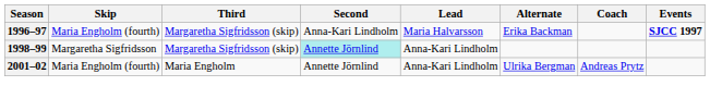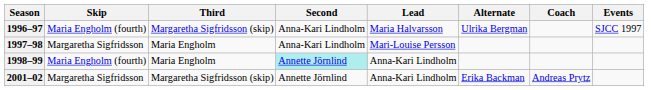1996–97 | Alternate: Erika Backman -> Ulrika Bergman
1996–97 | Events: bold -> normal
+ row: 1997–98 | Margaretha Sigfridsson | Maria Engholm | Anna-Kari Lindholm | Mari-Louise Persson
1998–99 | Skip: Margaretha Sigfridsson -> Maria Engholm (fourth)
1998–99 | Third: Margaretha Sigfridsson (skip) -> Maria Engholm
2001–02 | Skip: Maria Engholm (fourth) -> Margaretha Sigfridsson
2001–02 | Third: Maria Engholm -> Margaretha Sigfridsson (skip)
2001–02 | Alternate: Ulrika Bergman -> Erika Backman
